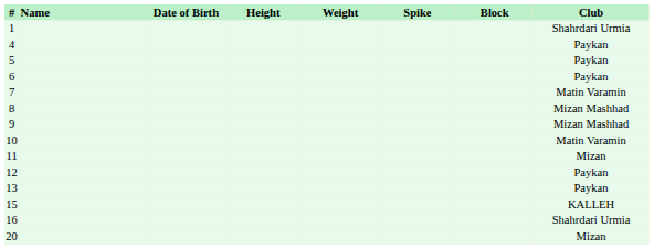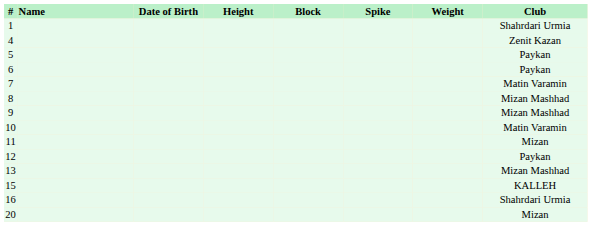columns swapped: Weight <-> Block
4 | Club: Paykan -> Zenit Kazan
13 | Club: Paykan -> Mizan Mashhad
